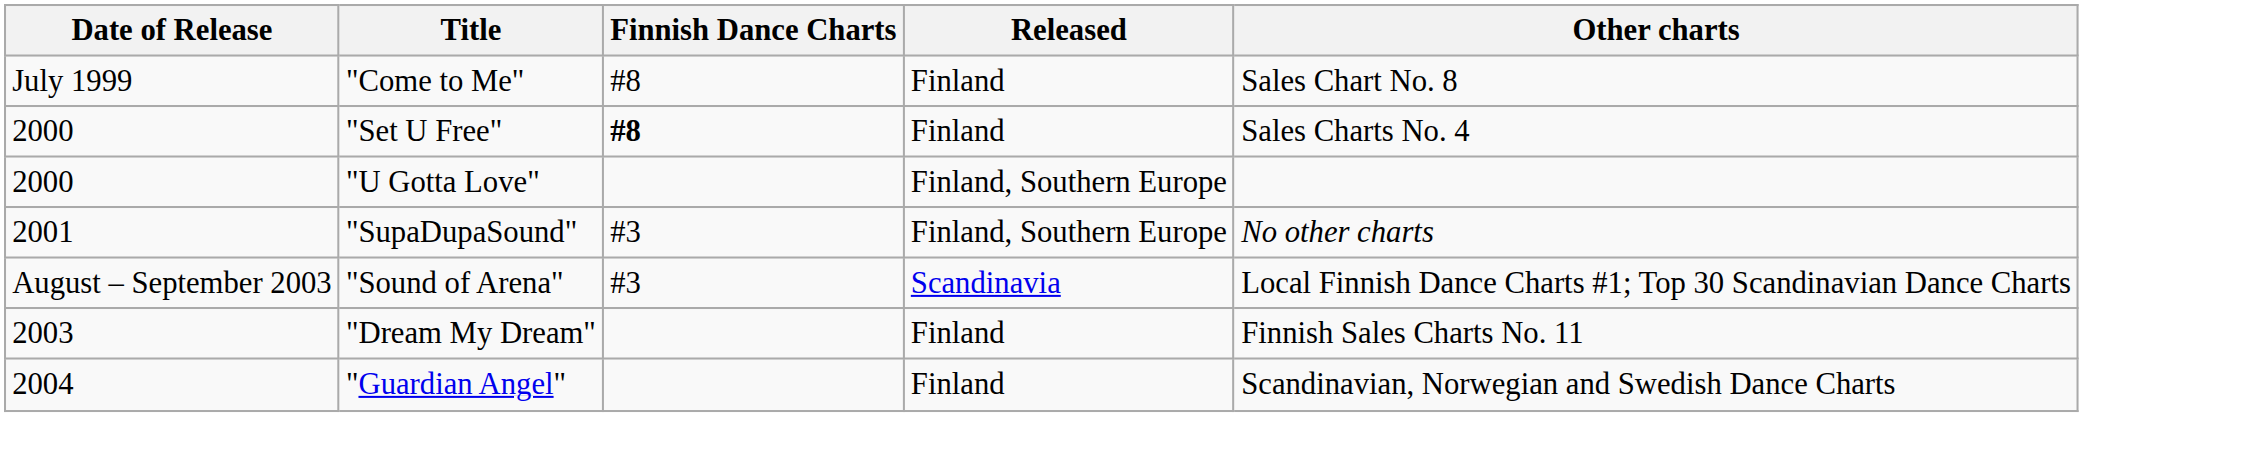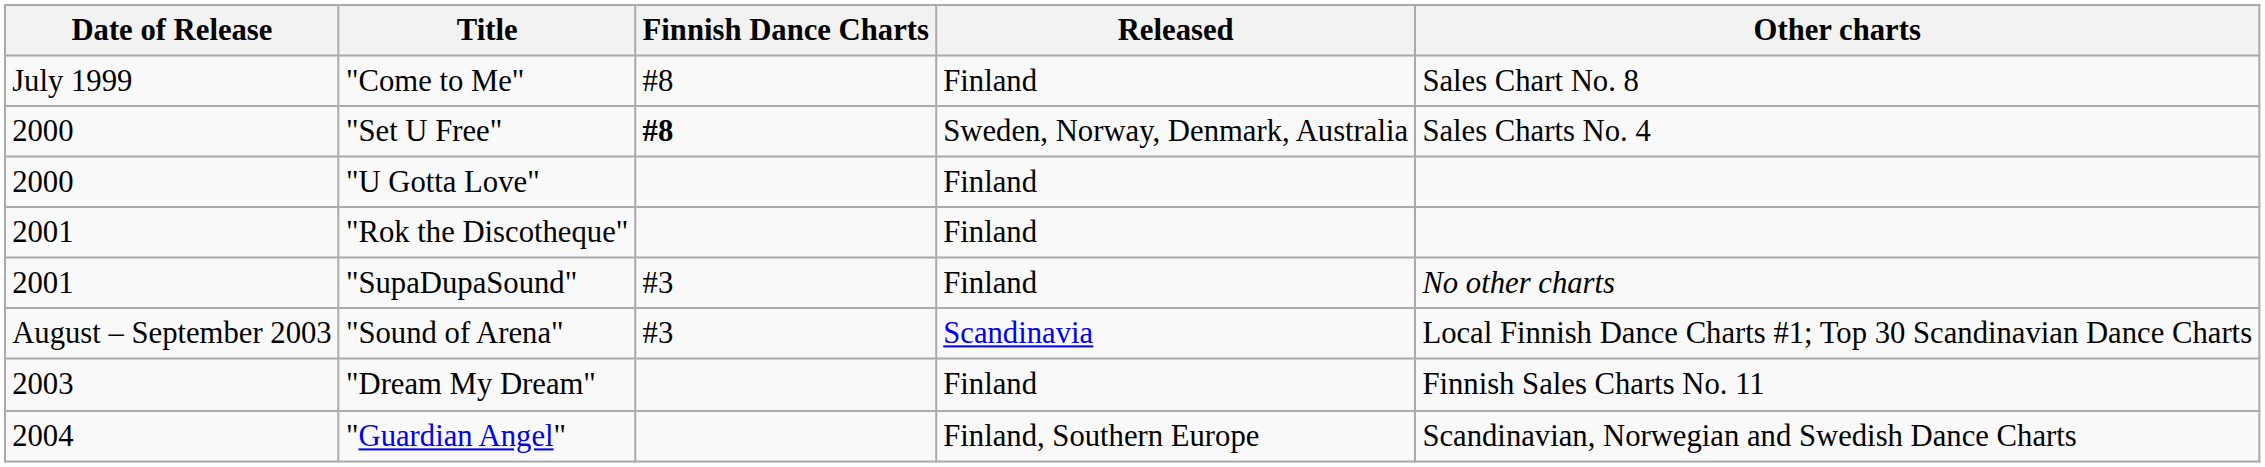"Set U Free" | Released: Finland -> Sweden, Norway, Denmark, Australia
"U Gotta Love" | Released: Finland, Southern Europe -> Finland
+ row: 2001 | "Rok the Discotheque" | Finland
"SupaDupaSound" | Released: Finland, Southern Europe -> Finland
"Guardian Angel" | Released: Finland -> Finland, Southern Europe
